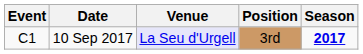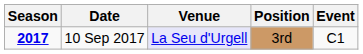columns swapped: Season <-> Event
